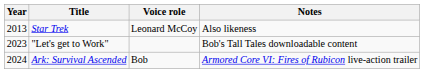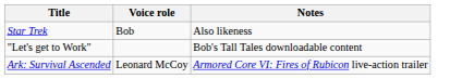- column: Year | 2013 | 2023 | 2024
Star Trek | Voice role: Leonard McCoy -> Bob
Ark: Survival Ascended | Voice role: Bob -> Leonard McCoy
